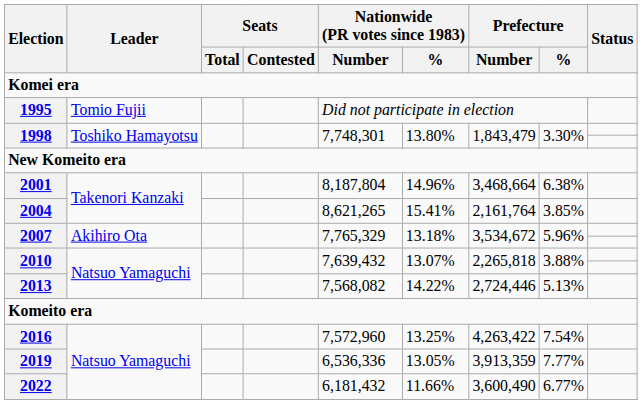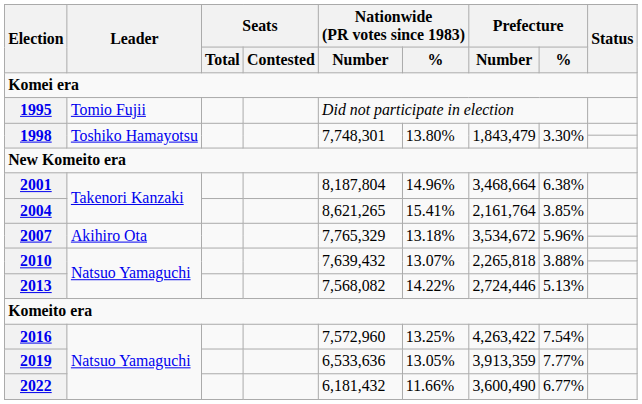2019 | Nationwide (PR votes since 1983) / Number: 6,536,336 -> 6,533,636
